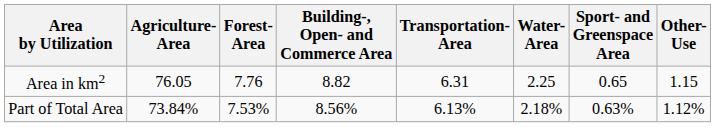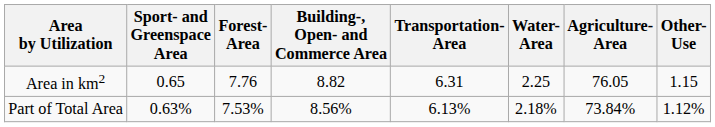columns swapped: Agriculture- Area <-> Sport- and Greenspace Area
